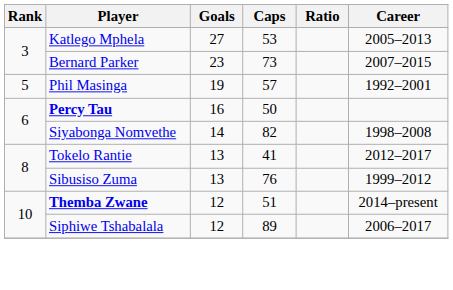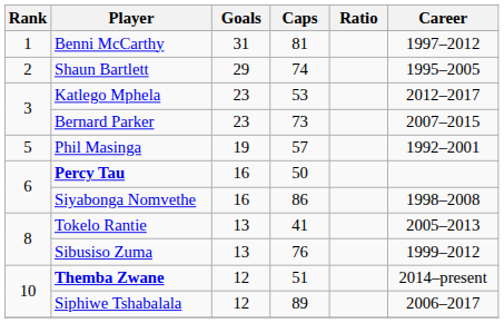+ row: 1 | Benni McCarthy | 31 | 81 | 1997–2012
+ row: 2 | Shaun Bartlett | 29 | 74 | 1995–2005
Katlego Mphela | Goals: 27 -> 23
Katlego Mphela | Career: 2005–2013 -> 2012–2017
Siyabonga Nomvethe | Goals: 14 -> 16
Siyabonga Nomvethe | Caps: 82 -> 86
Tokelo Rantie | Career: 2012–2017 -> 2005–2013
